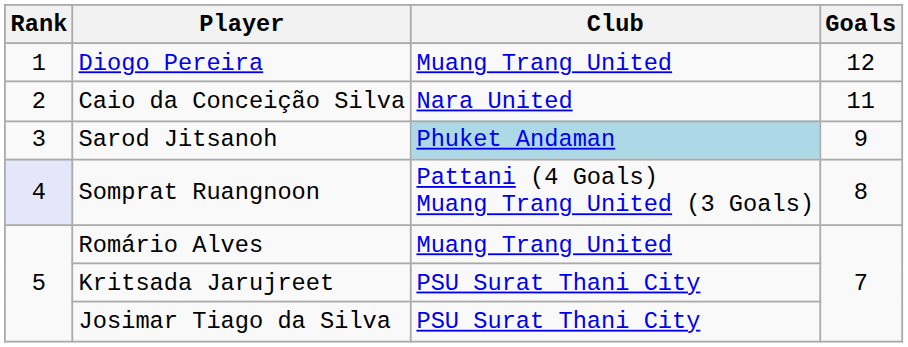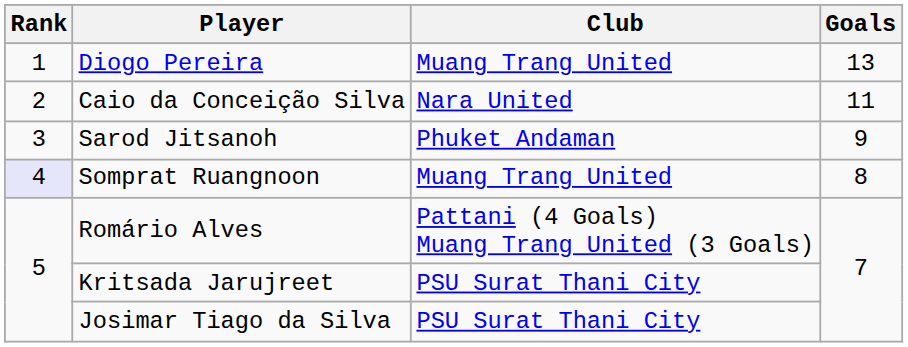Diogo Pereira | Goals: 12 -> 13
Sarod Jitsanoh | Club: lightblue background -> no background
Somprat Ruangnoon | Club: Pattani (4 Goals) Muang Trang United (3 Goals) -> Muang Trang United
Romário Alves | Club: Muang Trang United -> Pattani (4 Goals) Muang Trang United (3 Goals)
